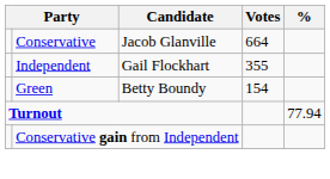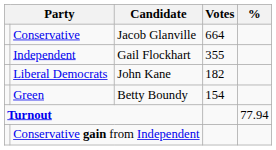+ row: Liberal Democrats | John Kane | 182
